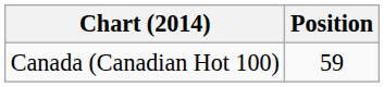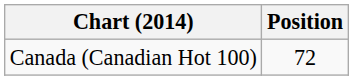Canada (Canadian Hot 100) | Position: 59 -> 72
